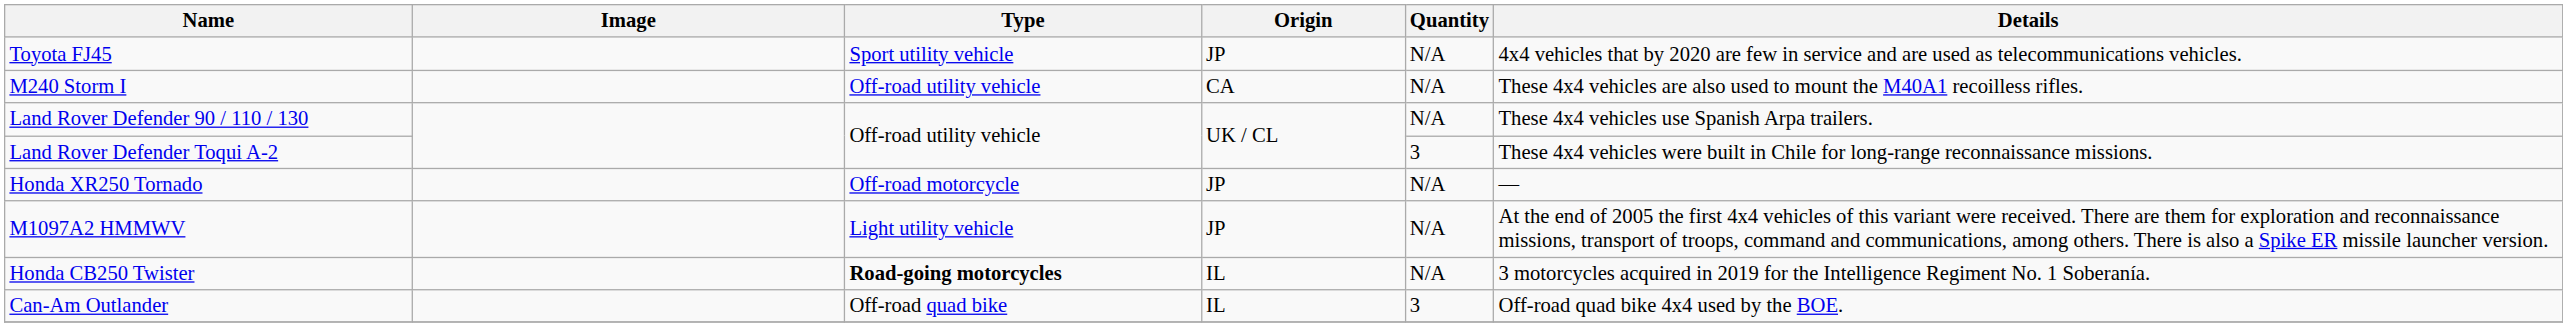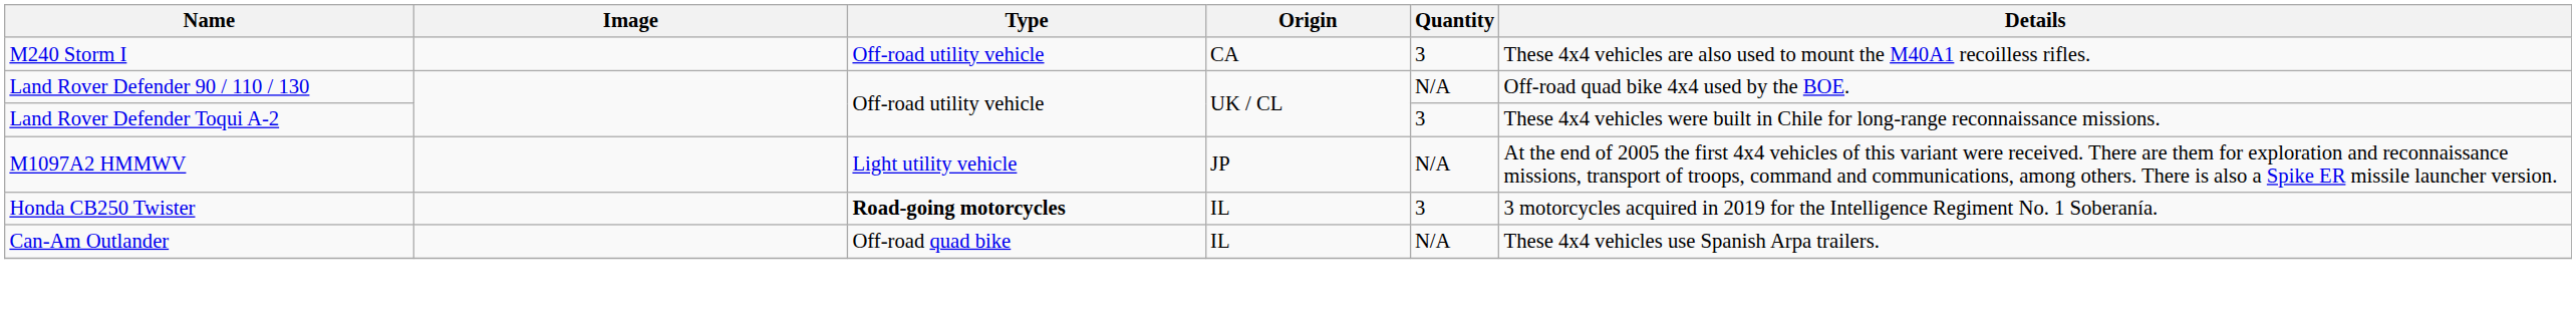- row: Toyota FJ45 | Sport utility vehicle | JP | N/A | 4x4 vehicles that by 2020 are few in service and are used as telecommunications vehicles.
M240 Storm I | Quantity: N/A -> 3
Land Rover Defender 90 / 110 / 130 | Details: These 4x4 vehicles use Spanish Arpa trailers. -> Off-road quad bike 4x4 used by the BOE.
- row: Honda XR250 Tornado | Off-road motorcycle | JP | N/A | —
Honda CB250 Twister | Quantity: N/A -> 3
Can-Am Outlander | Quantity: 3 -> N/A
Can-Am Outlander | Details: Off-road quad bike 4x4 used by the BOE. -> These 4x4 vehicles use Spanish Arpa trailers.
